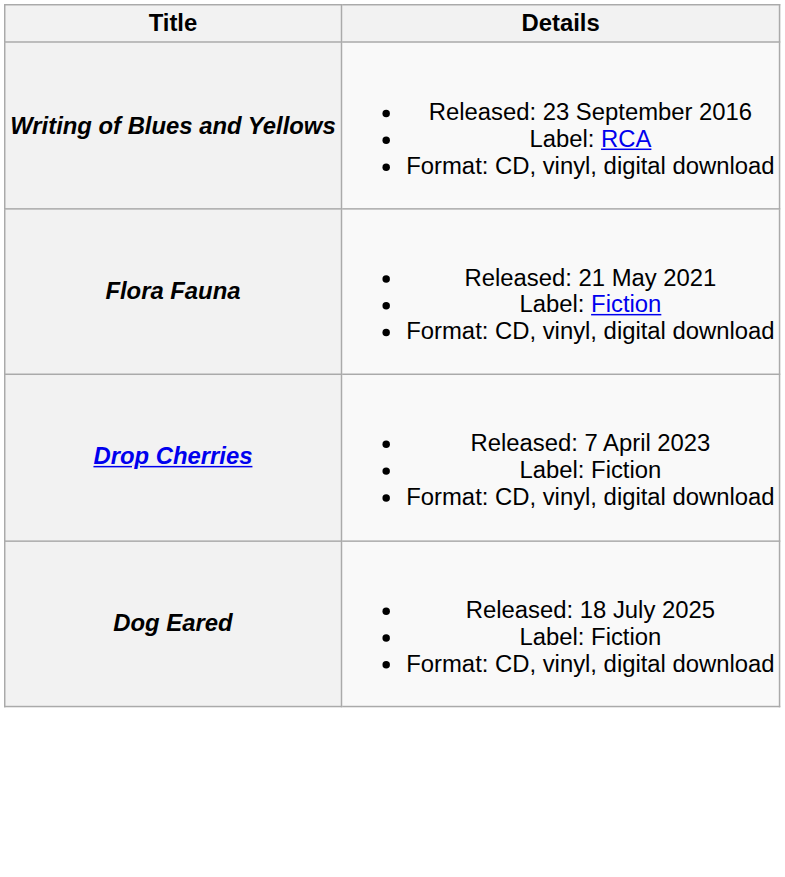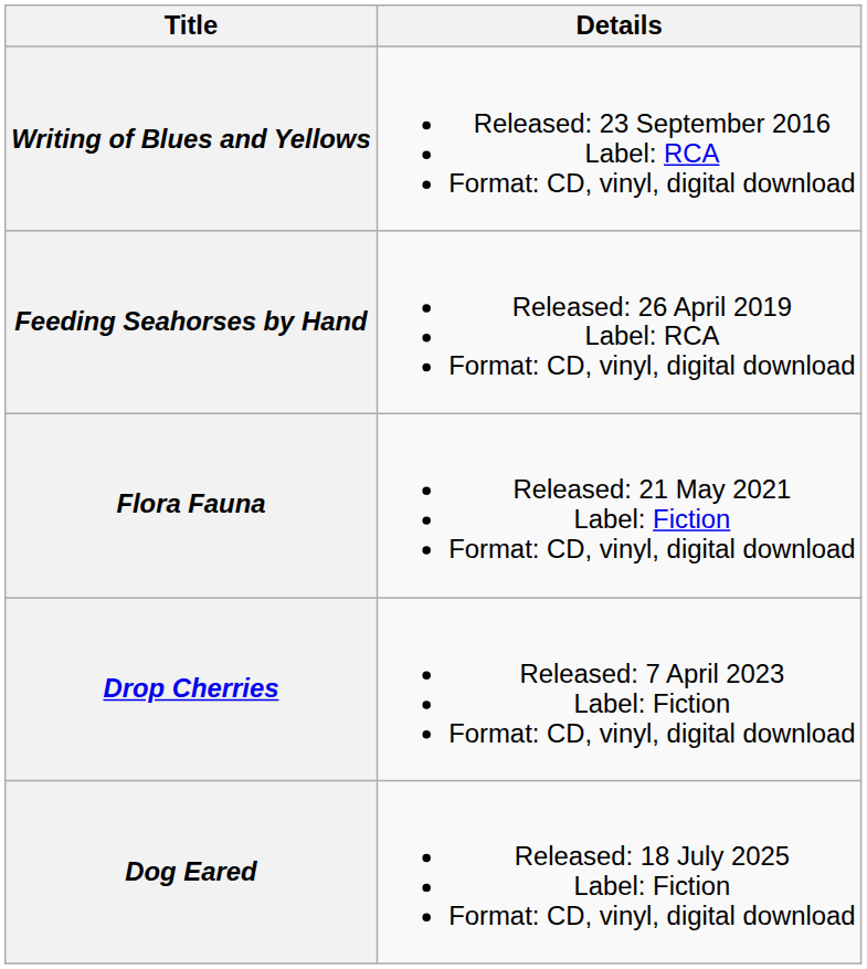+ row: Feeding Seahorses by Hand | Released: 26 April 2019 Label: RCA Format: CD, vinyl, digital download
